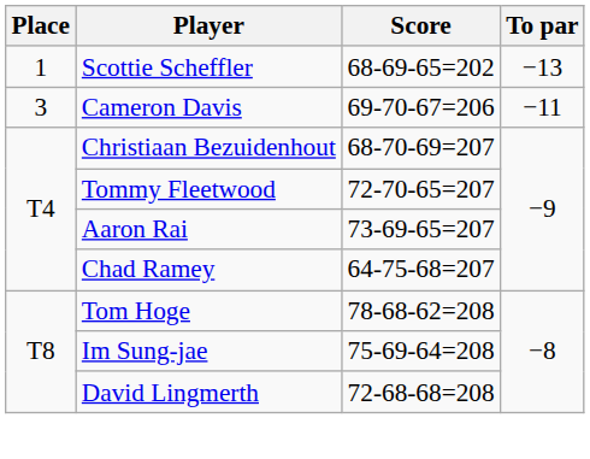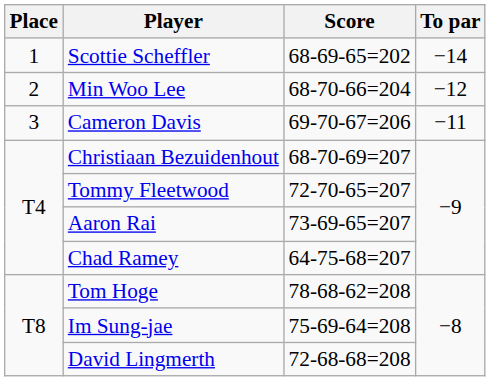Scottie Scheffler | To par: −13 -> −14
+ row: 2 | Min Woo Lee | 68-70-66=204 | −12
